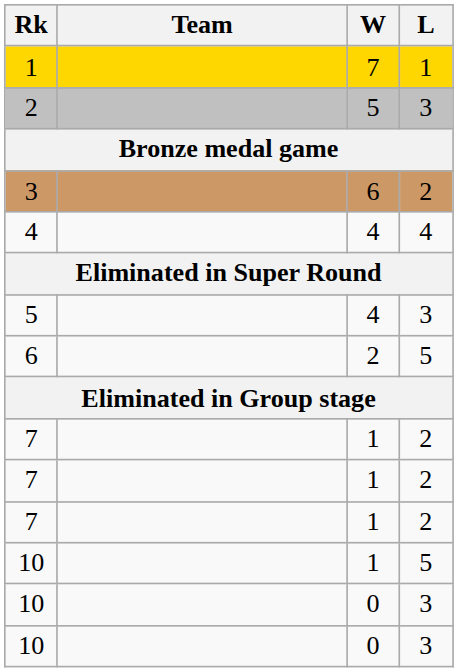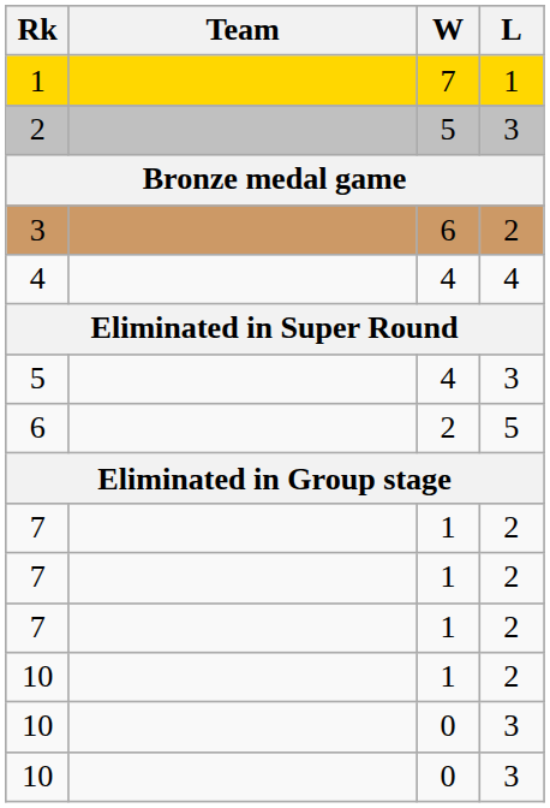10 / 1 | L: 5 -> 2
